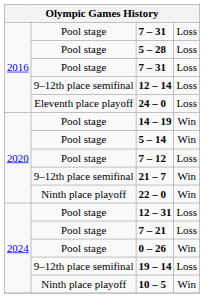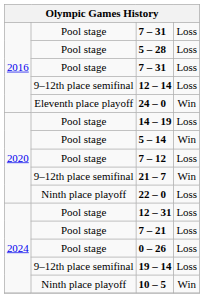24 – 0 | column 4: Loss -> Win
14 – 19 | column 4: Win -> Loss
22 – 0 | column 4: Win -> Loss
0 – 26 | column 4: Win -> Loss
